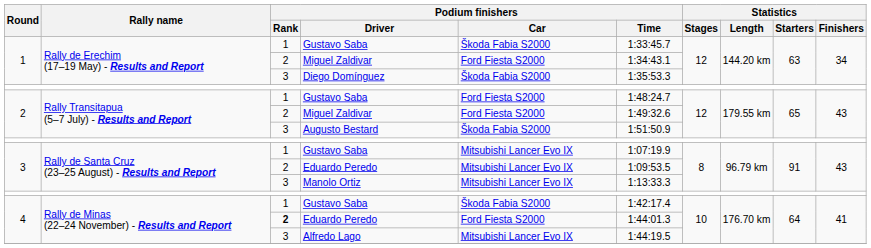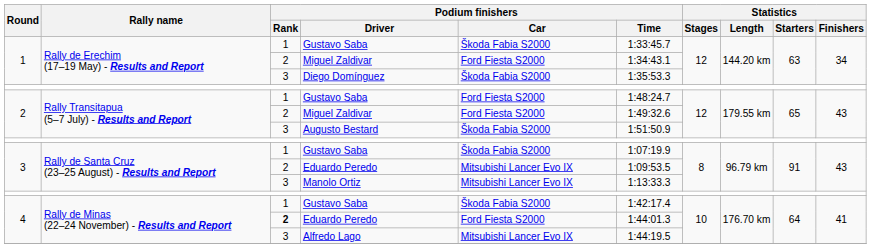3 / Gustavo Saba | Podium finishers / Car: Mitsubishi Lancer Evo IX -> Škoda Fabia S2000
